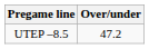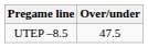UTEP –8.5 | Over/under: 47.2 -> 47.5
